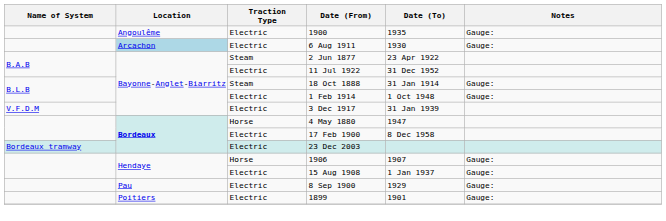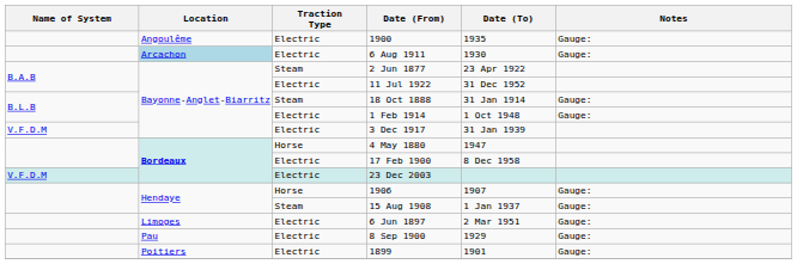23 Dec 2003 | Name of System: Bordeaux tramway -> V.F.D.M
15 Aug 1908 | Traction Type: Electric -> Steam
+ row: Limoges | Electric | 6 Jun 1897 | 2 Mar 1951 | Gauge:
